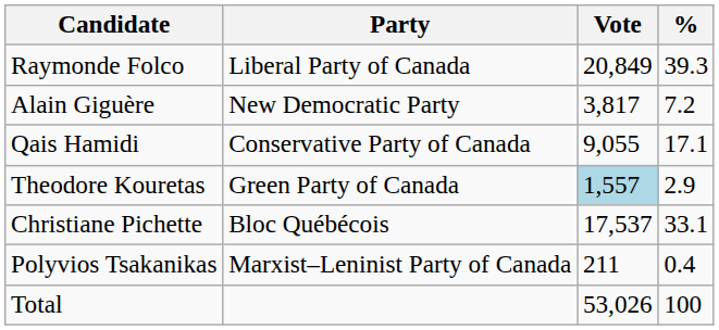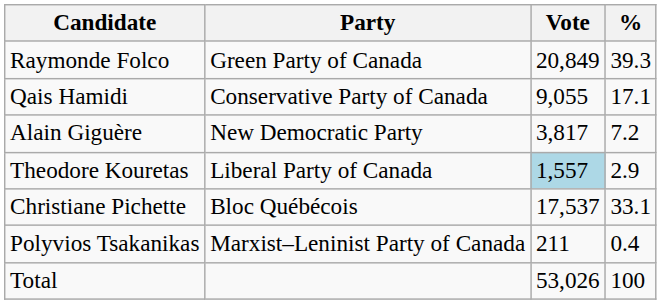Raymonde Folco | Party: Liberal Party of Canada -> Green Party of Canada
rows swapped: Alain Giguère <-> Qais Hamidi
Theodore Kouretas | Party: Green Party of Canada -> Liberal Party of Canada
